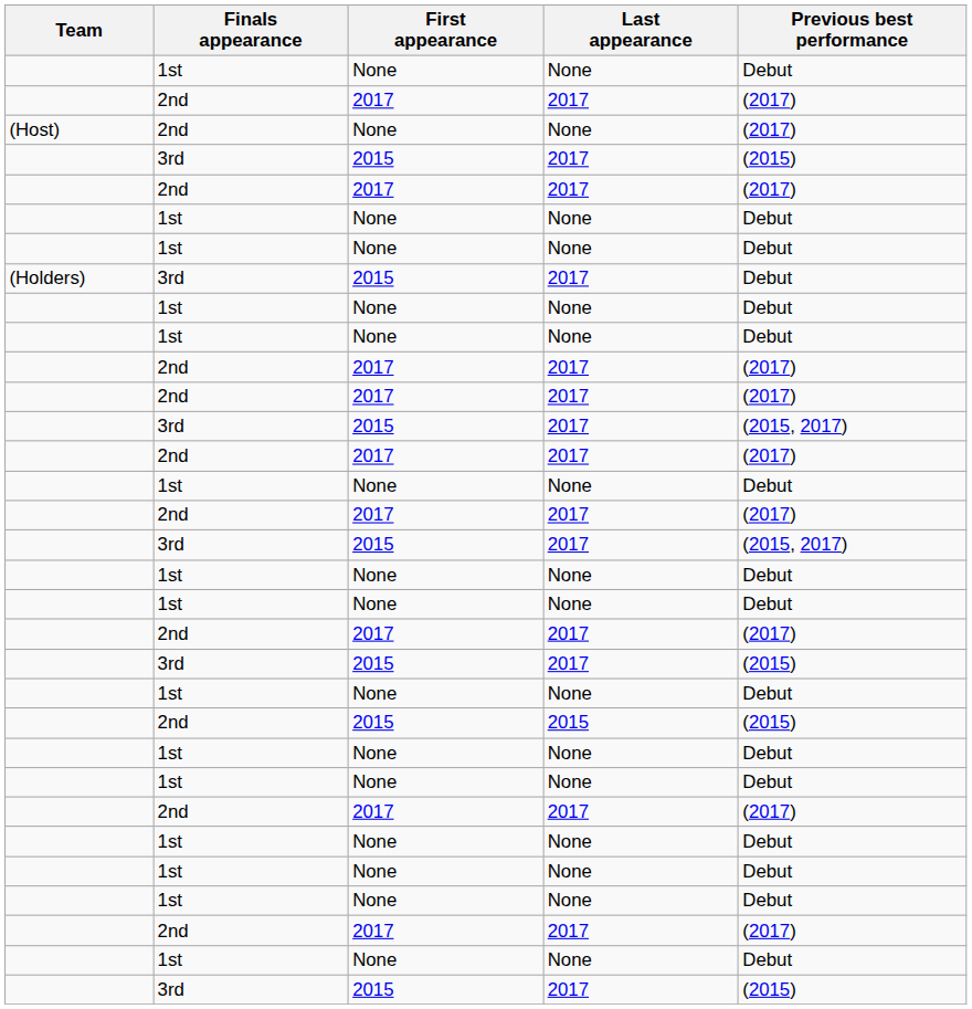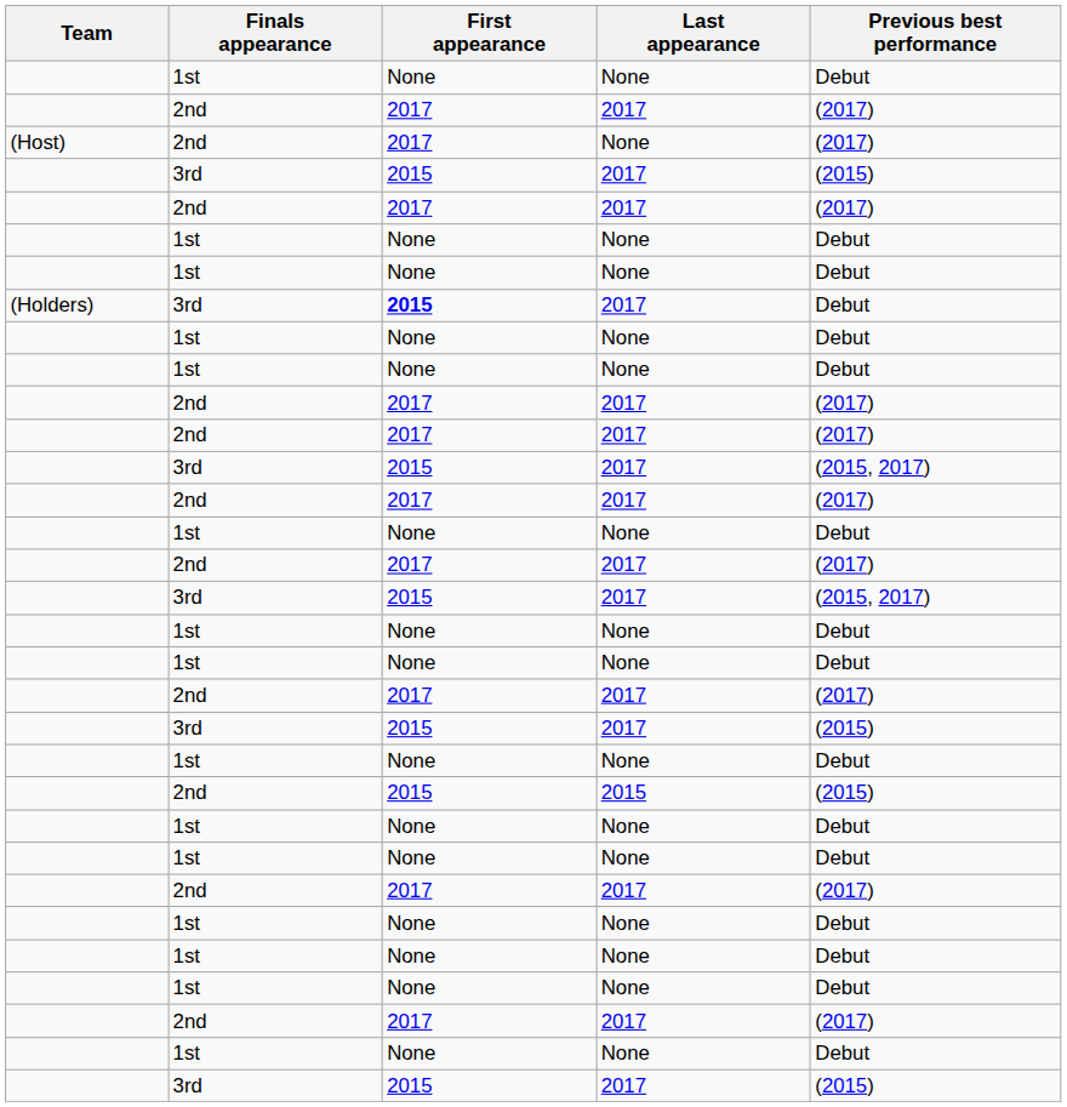(Host) | First appearance: None -> 2017
(Holders) | First appearance: normal -> bold
